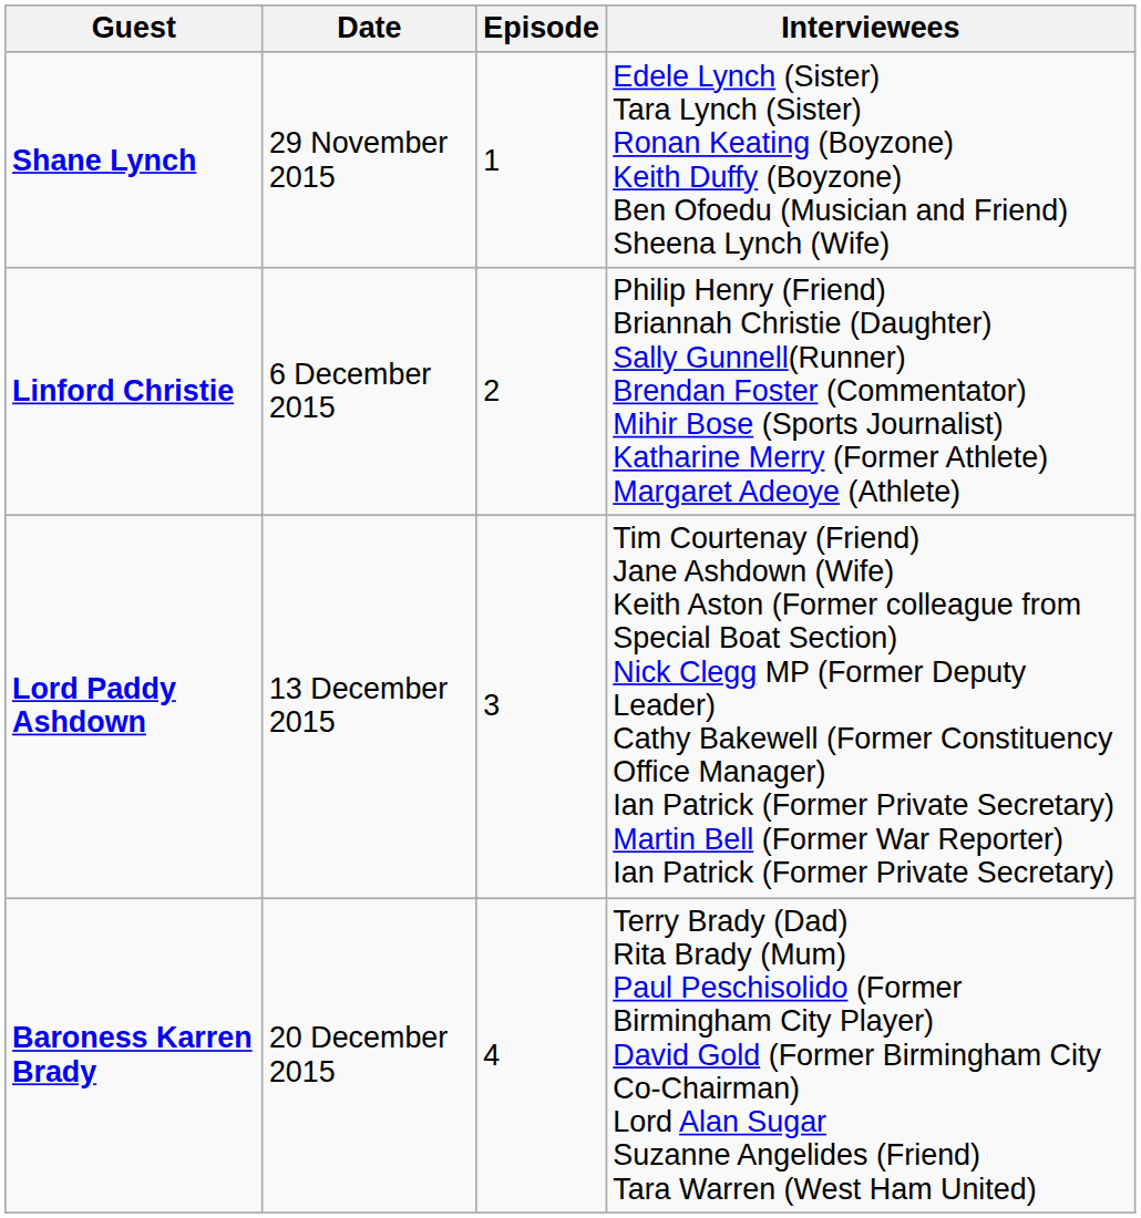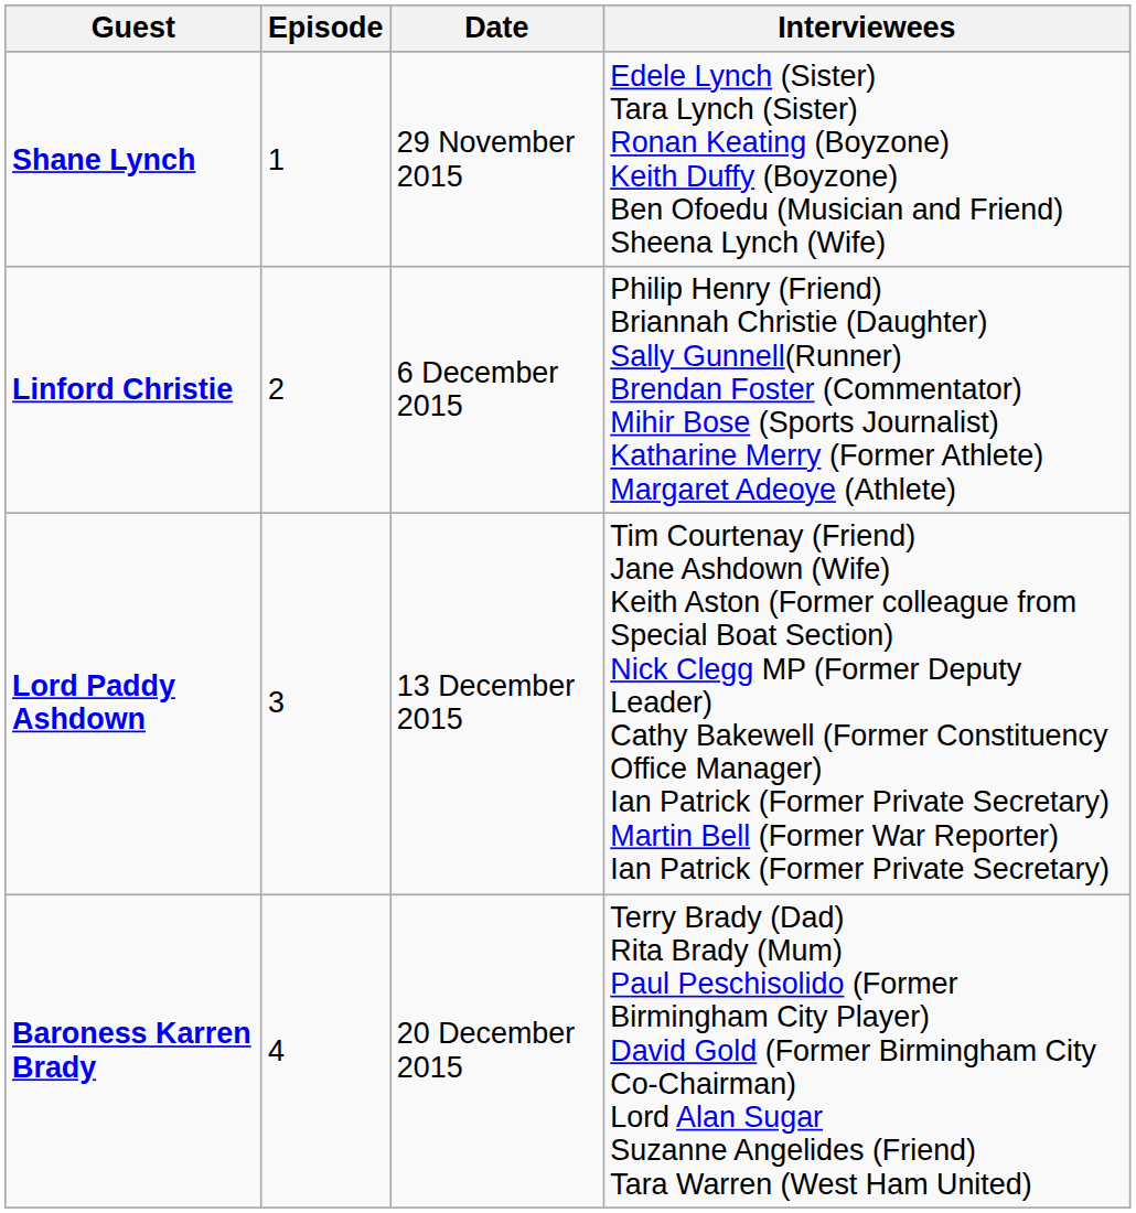columns swapped: Episode <-> Date
